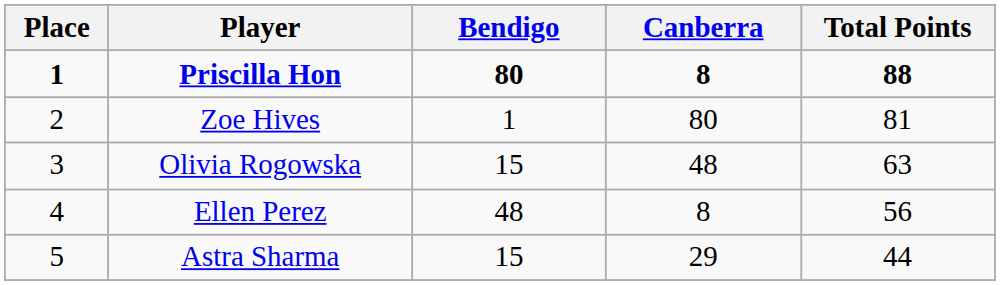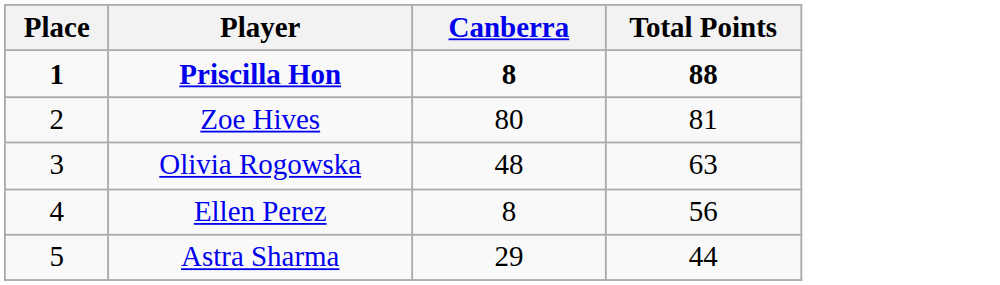- column: Bendigo | 80 | 1 | 15 | 48 | 15
